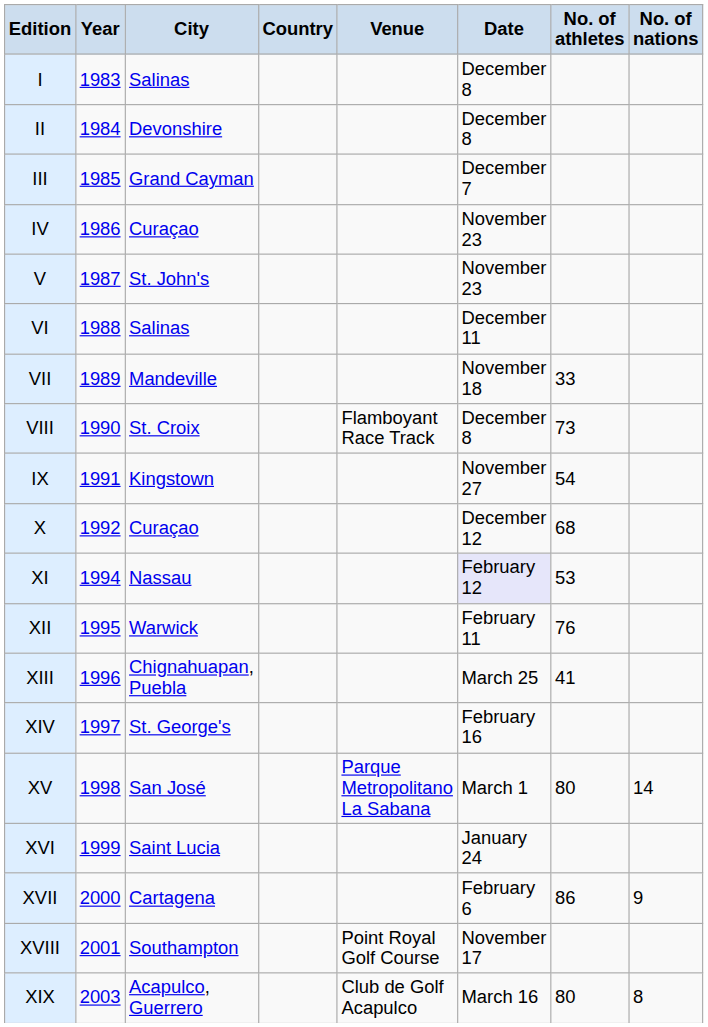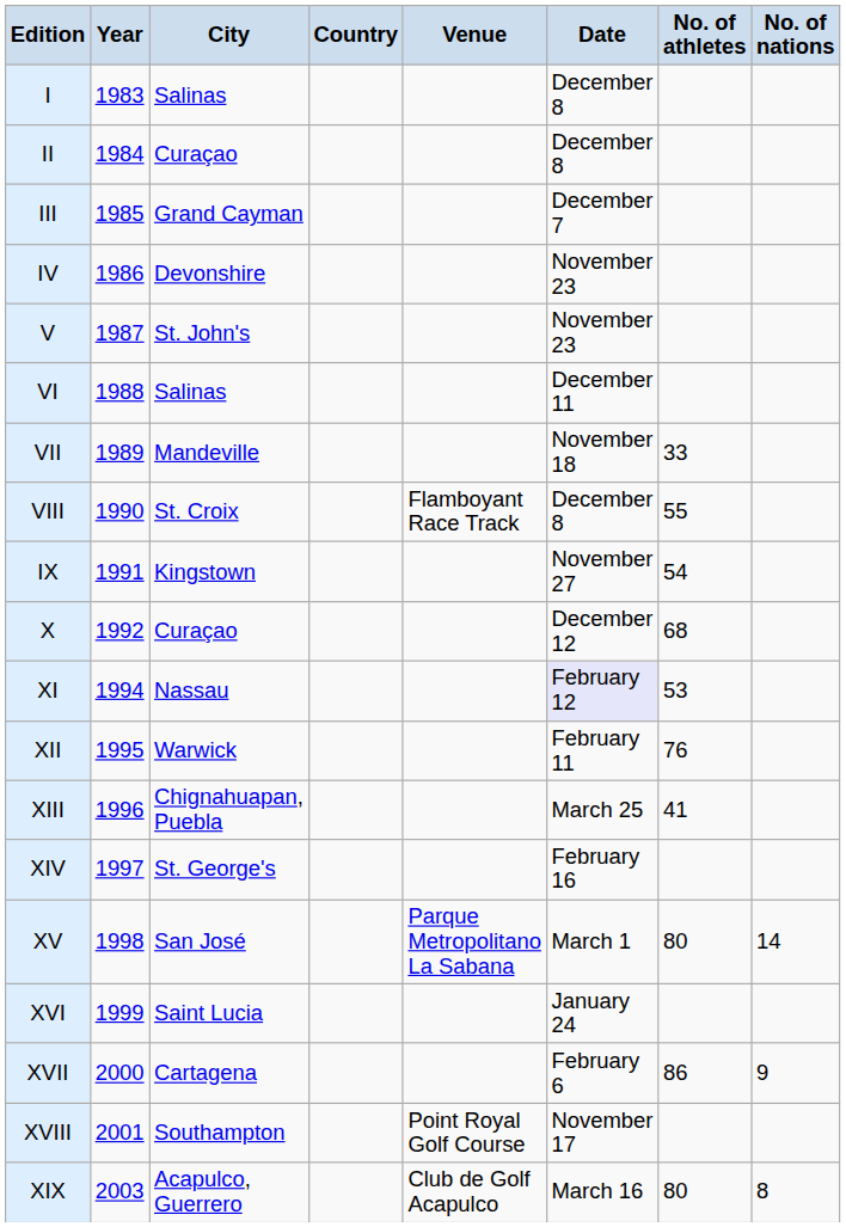II | City: Devonshire -> Curaçao
IV | City: Curaçao -> Devonshire
VIII | No. of athletes: 73 -> 55
